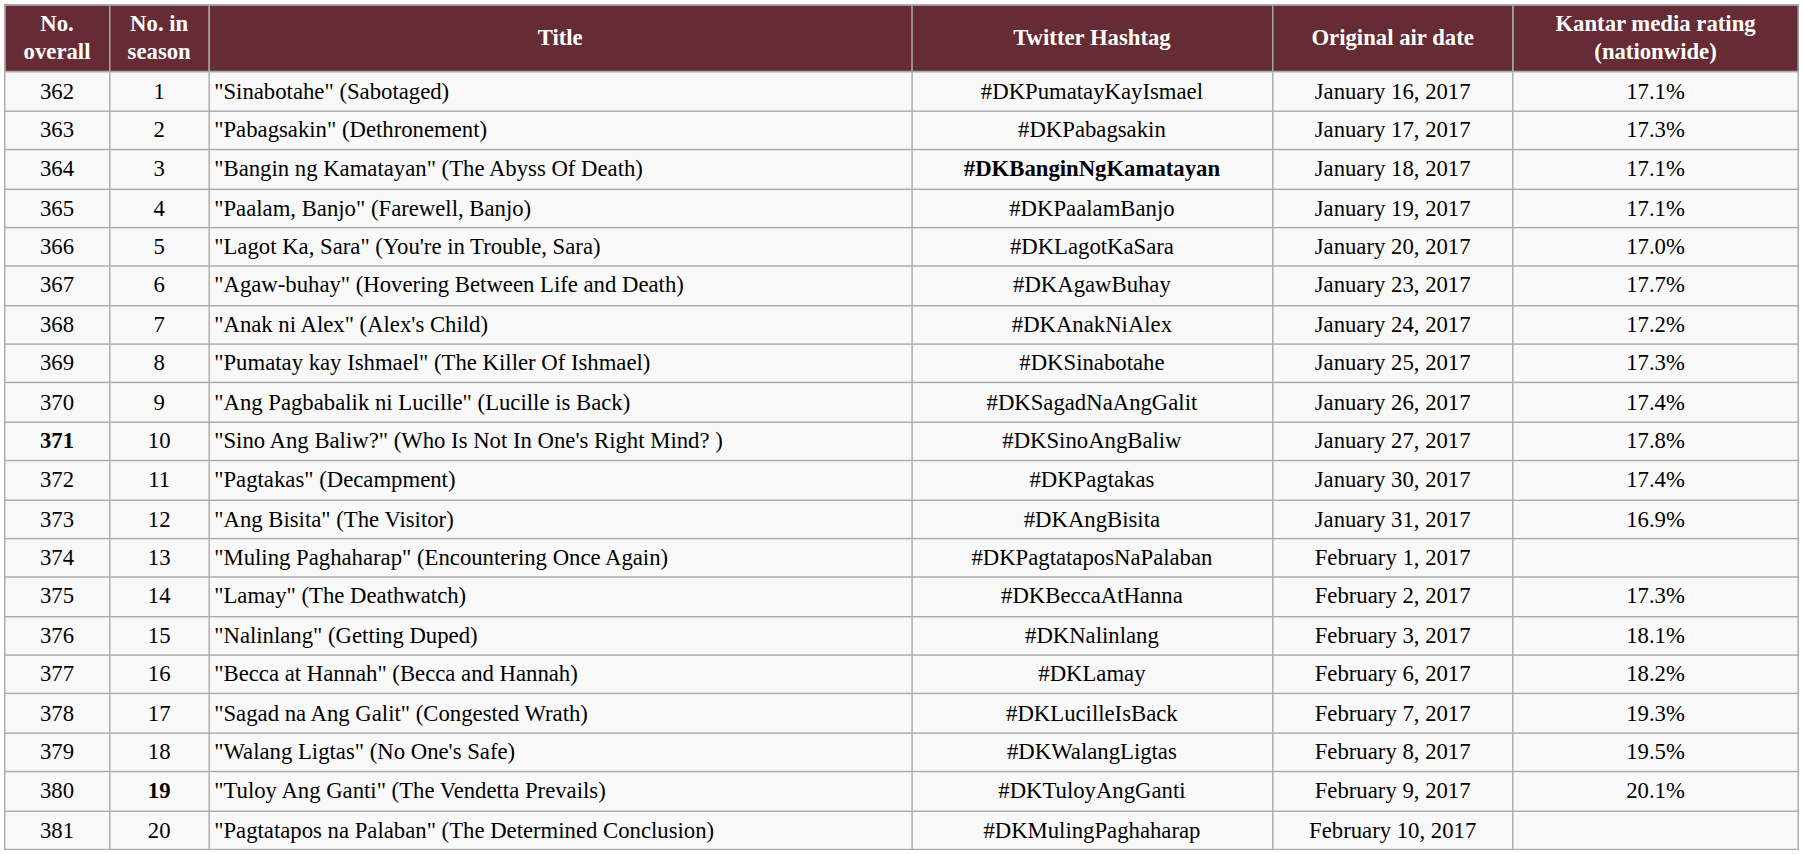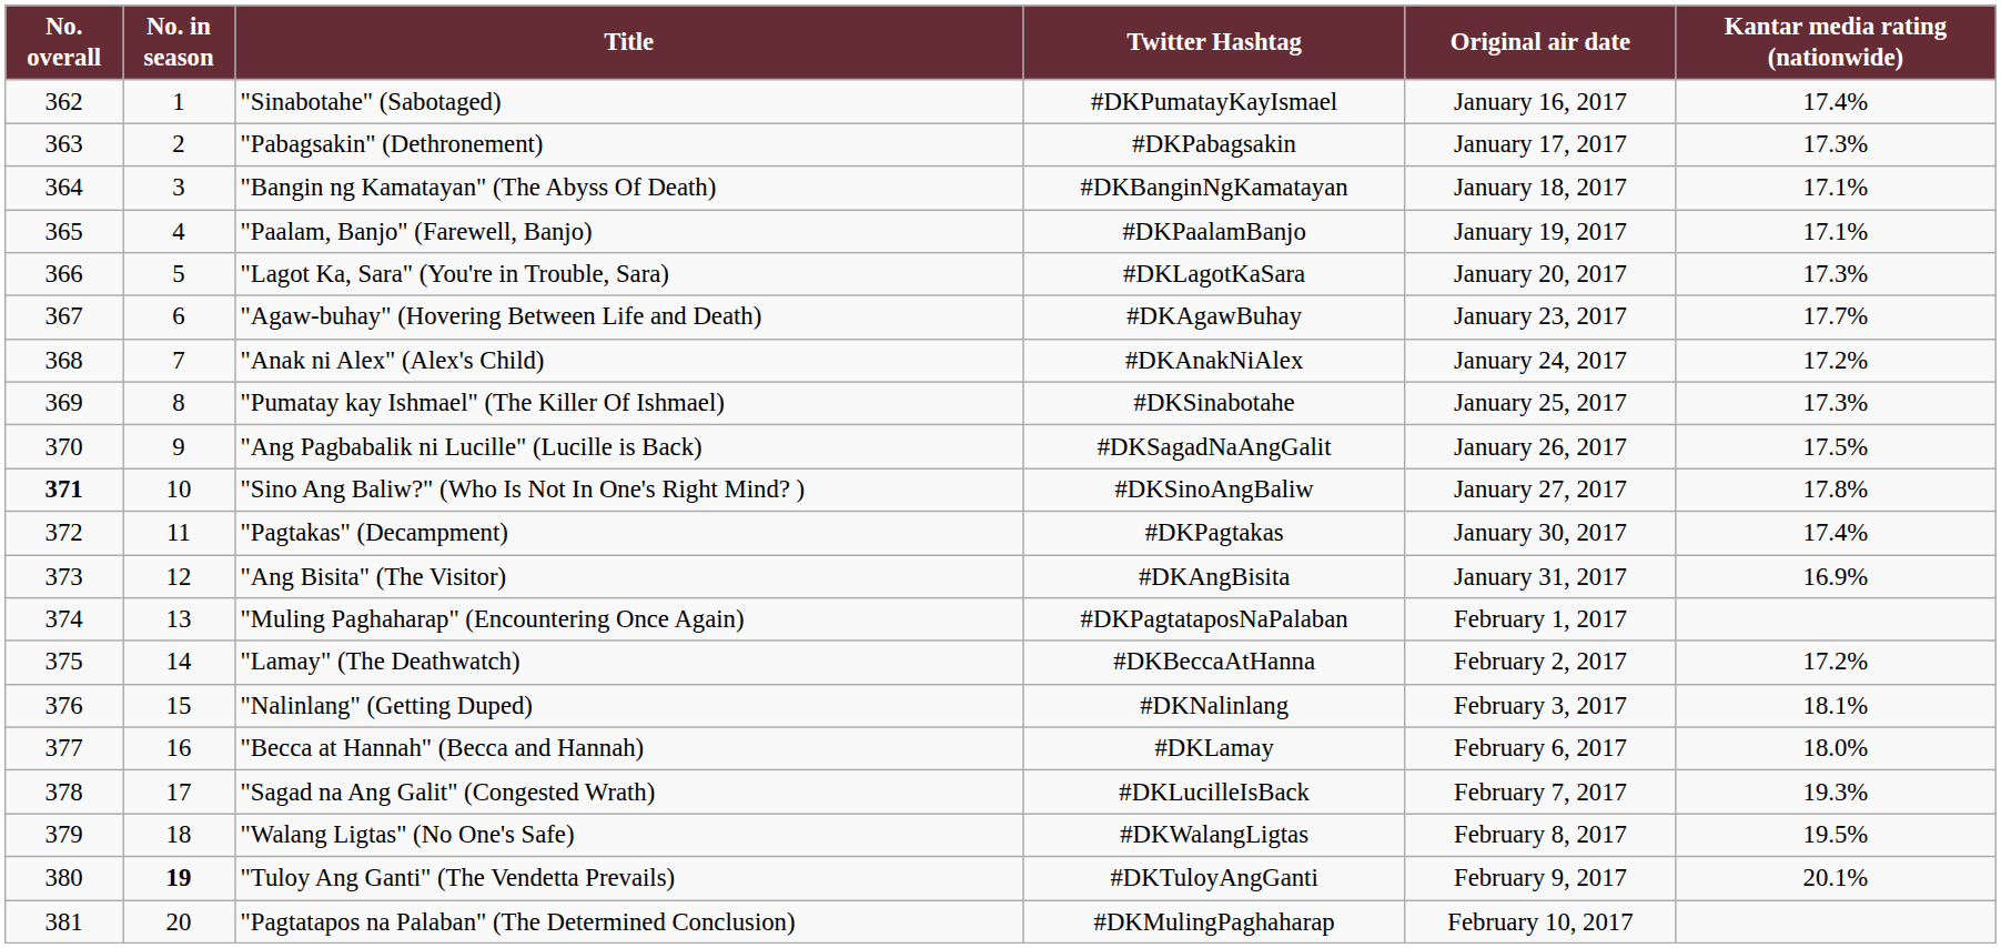"Sinabotahe" (Sabotaged) | Kantar media rating (nationwide): 17.1% -> 17.4%
"Bangin ng Kamatayan" (The Abyss Of Death) | Twitter Hashtag: bold -> normal
"Lagot Ka, Sara" (You're in Trouble, Sara) | Kantar media rating (nationwide): 17.0% -> 17.3%
"Ang Pagbabalik ni Lucille" (Lucille is Back) | Kantar media rating (nationwide): 17.4% -> 17.5%
"Lamay" (The Deathwatch) | Kantar media rating (nationwide): 17.3% -> 17.2%
"Becca at Hannah" (Becca and Hannah) | Kantar media rating (nationwide): 18.2% -> 18.0%
